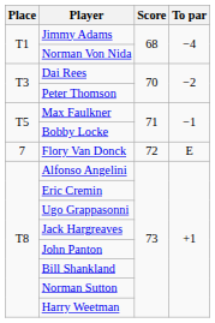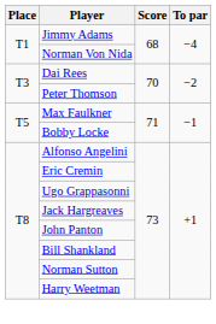- row: 7 | Flory Van Donck | 72 | E
